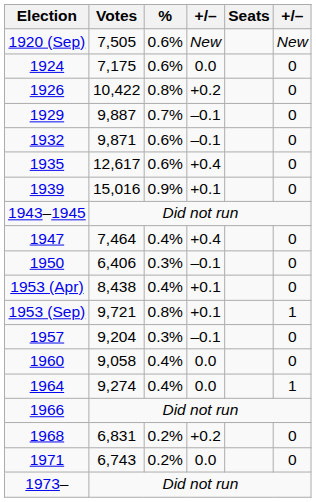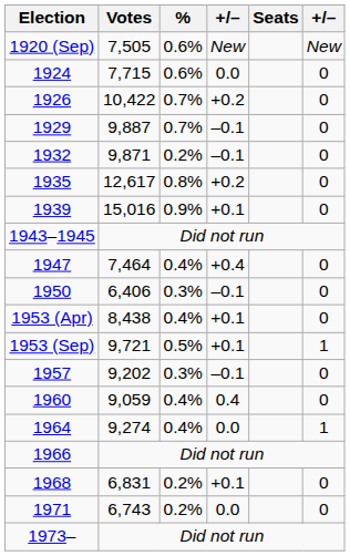1924 | Votes: 7,175 -> 7,715
1926 | %: 0.8% -> 0.7%
1932 | %: 0.6% -> 0.2%
1935 | %: 0.6% -> 0.8%
1935 | column 4: +0.4 -> +0.2
1953 (Sep) | %: 0.8% -> 0.5%
1957 | Votes: 9,204 -> 9,202
1960 | Votes: 9,058 -> 9,059
1960 | column 4: 0.0 -> 0.4
1968 | column 4: +0.2 -> +0.1
